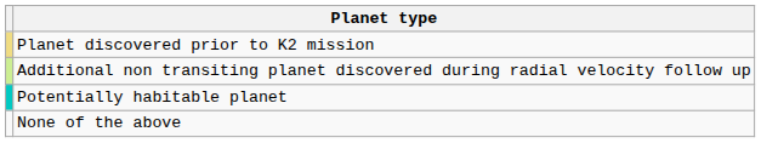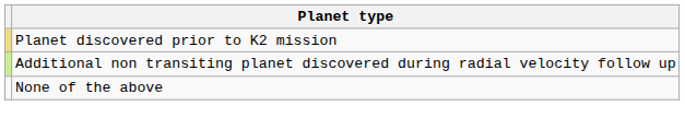- row: Potentially habitable planet
